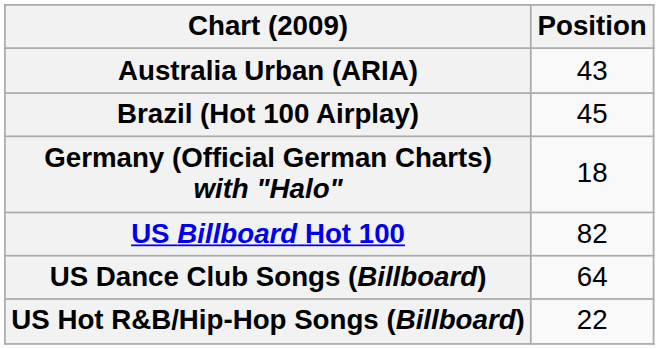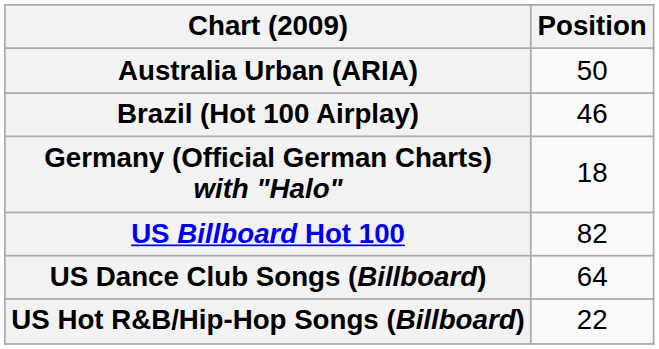Australia Urban (ARIA) | Position: 43 -> 50
Brazil (Hot 100 Airplay) | Position: 45 -> 46
